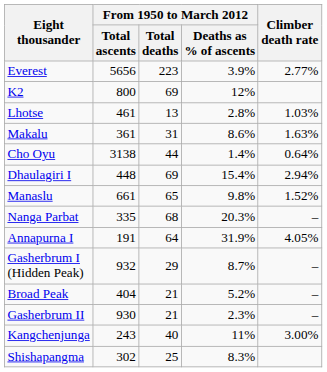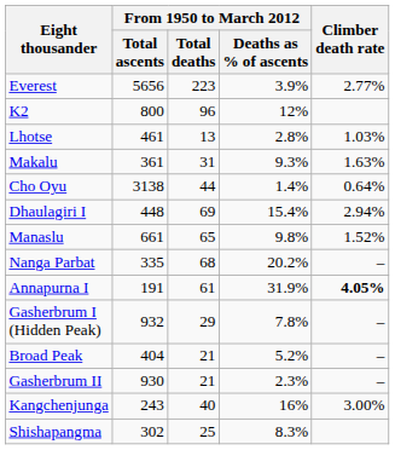K2 | From 1950 to March 2012 / Total deaths: 69 -> 96
Makalu | From 1950 to March 2012 / Deaths as % of ascents: 8.6% -> 9.3%
Nanga Parbat | From 1950 to March 2012 / Deaths as % of ascents: 20.3% -> 20.2%
Annapurna I | From 1950 to March 2012 / Total deaths: 64 -> 61
Annapurna I | Climber death rate: normal -> bold
Gasherbrum I (Hidden Peak) | From 1950 to March 2012 / Deaths as % of ascents: 8.7% -> 7.8%
Kangchenjunga | From 1950 to March 2012 / Deaths as % of ascents: 11% -> 16%
